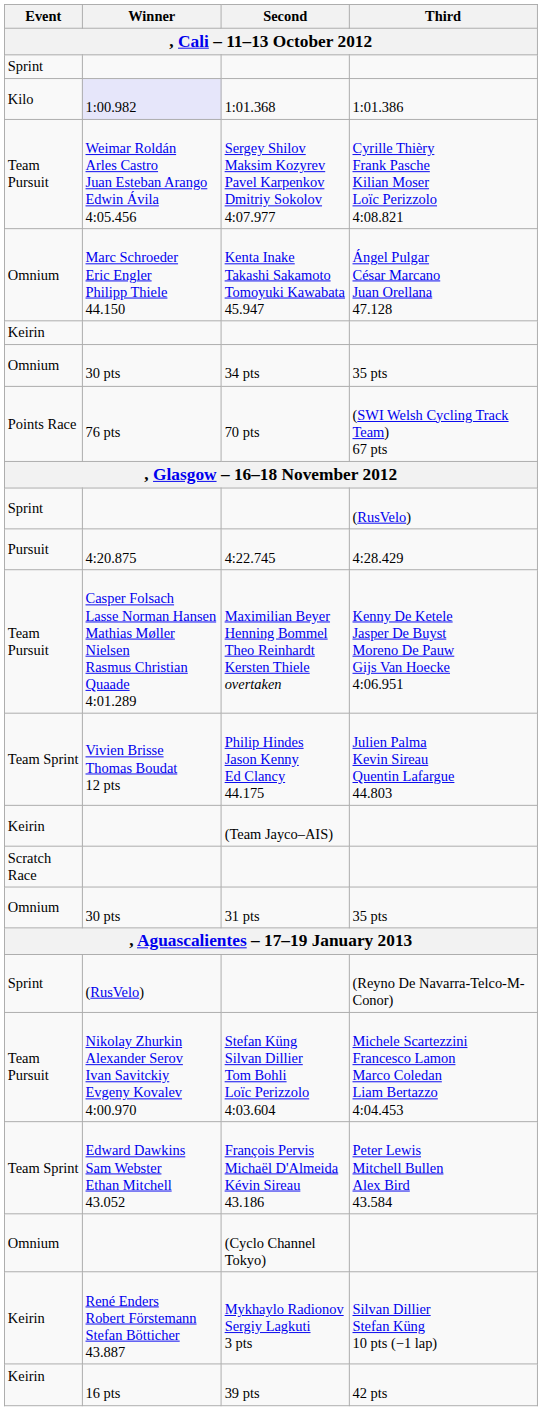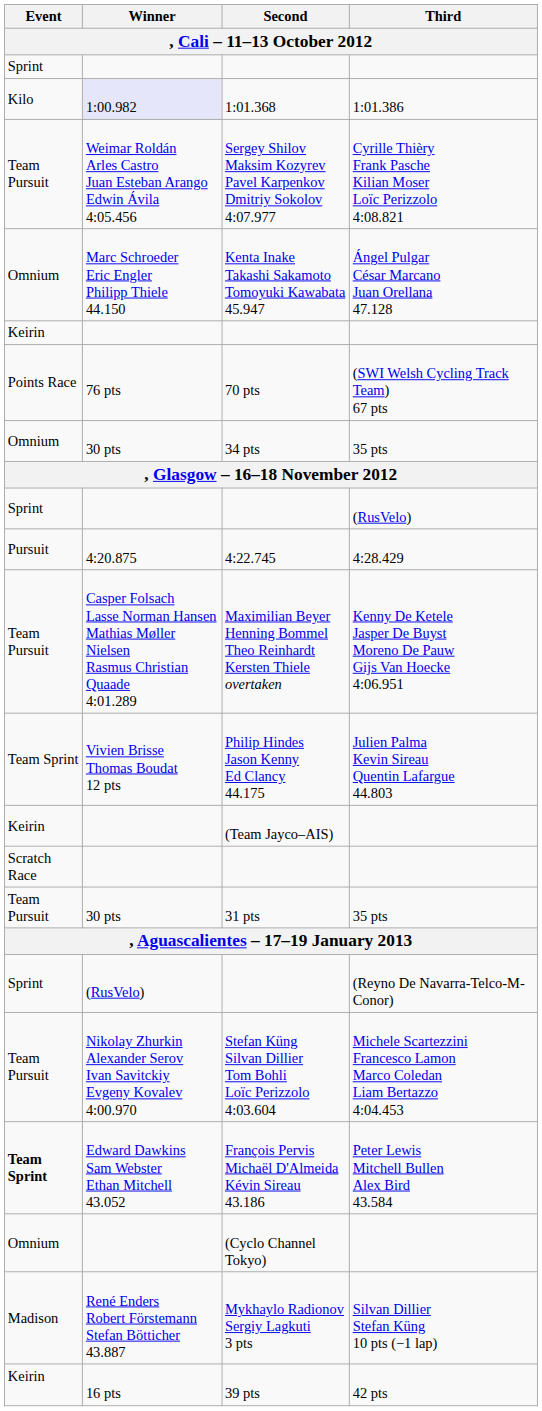rows swapped: 70 pts <-> 34 pts
31 pts | Event: Omnium -> Team Pursuit
François Pervis Michaël D'Almeida Kévin Sireau 43.186 | Event: normal -> bold
Mykhaylo Radionov Sergiy Lagkuti 3 pts | Event: Keirin -> Madison
